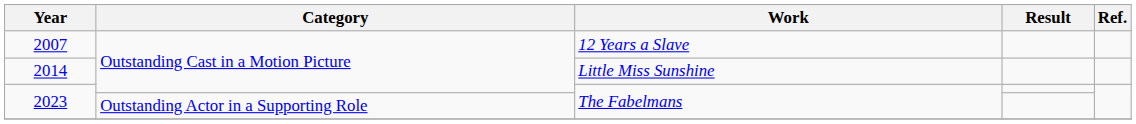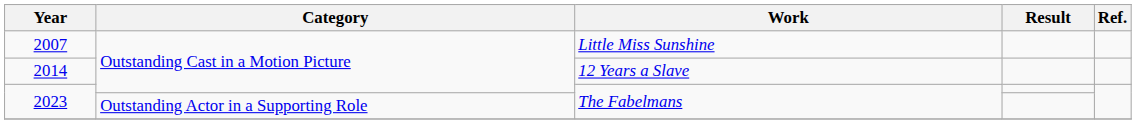2007 | Work: 12 Years a Slave -> Little Miss Sunshine
2014 | Work: Little Miss Sunshine -> 12 Years a Slave
